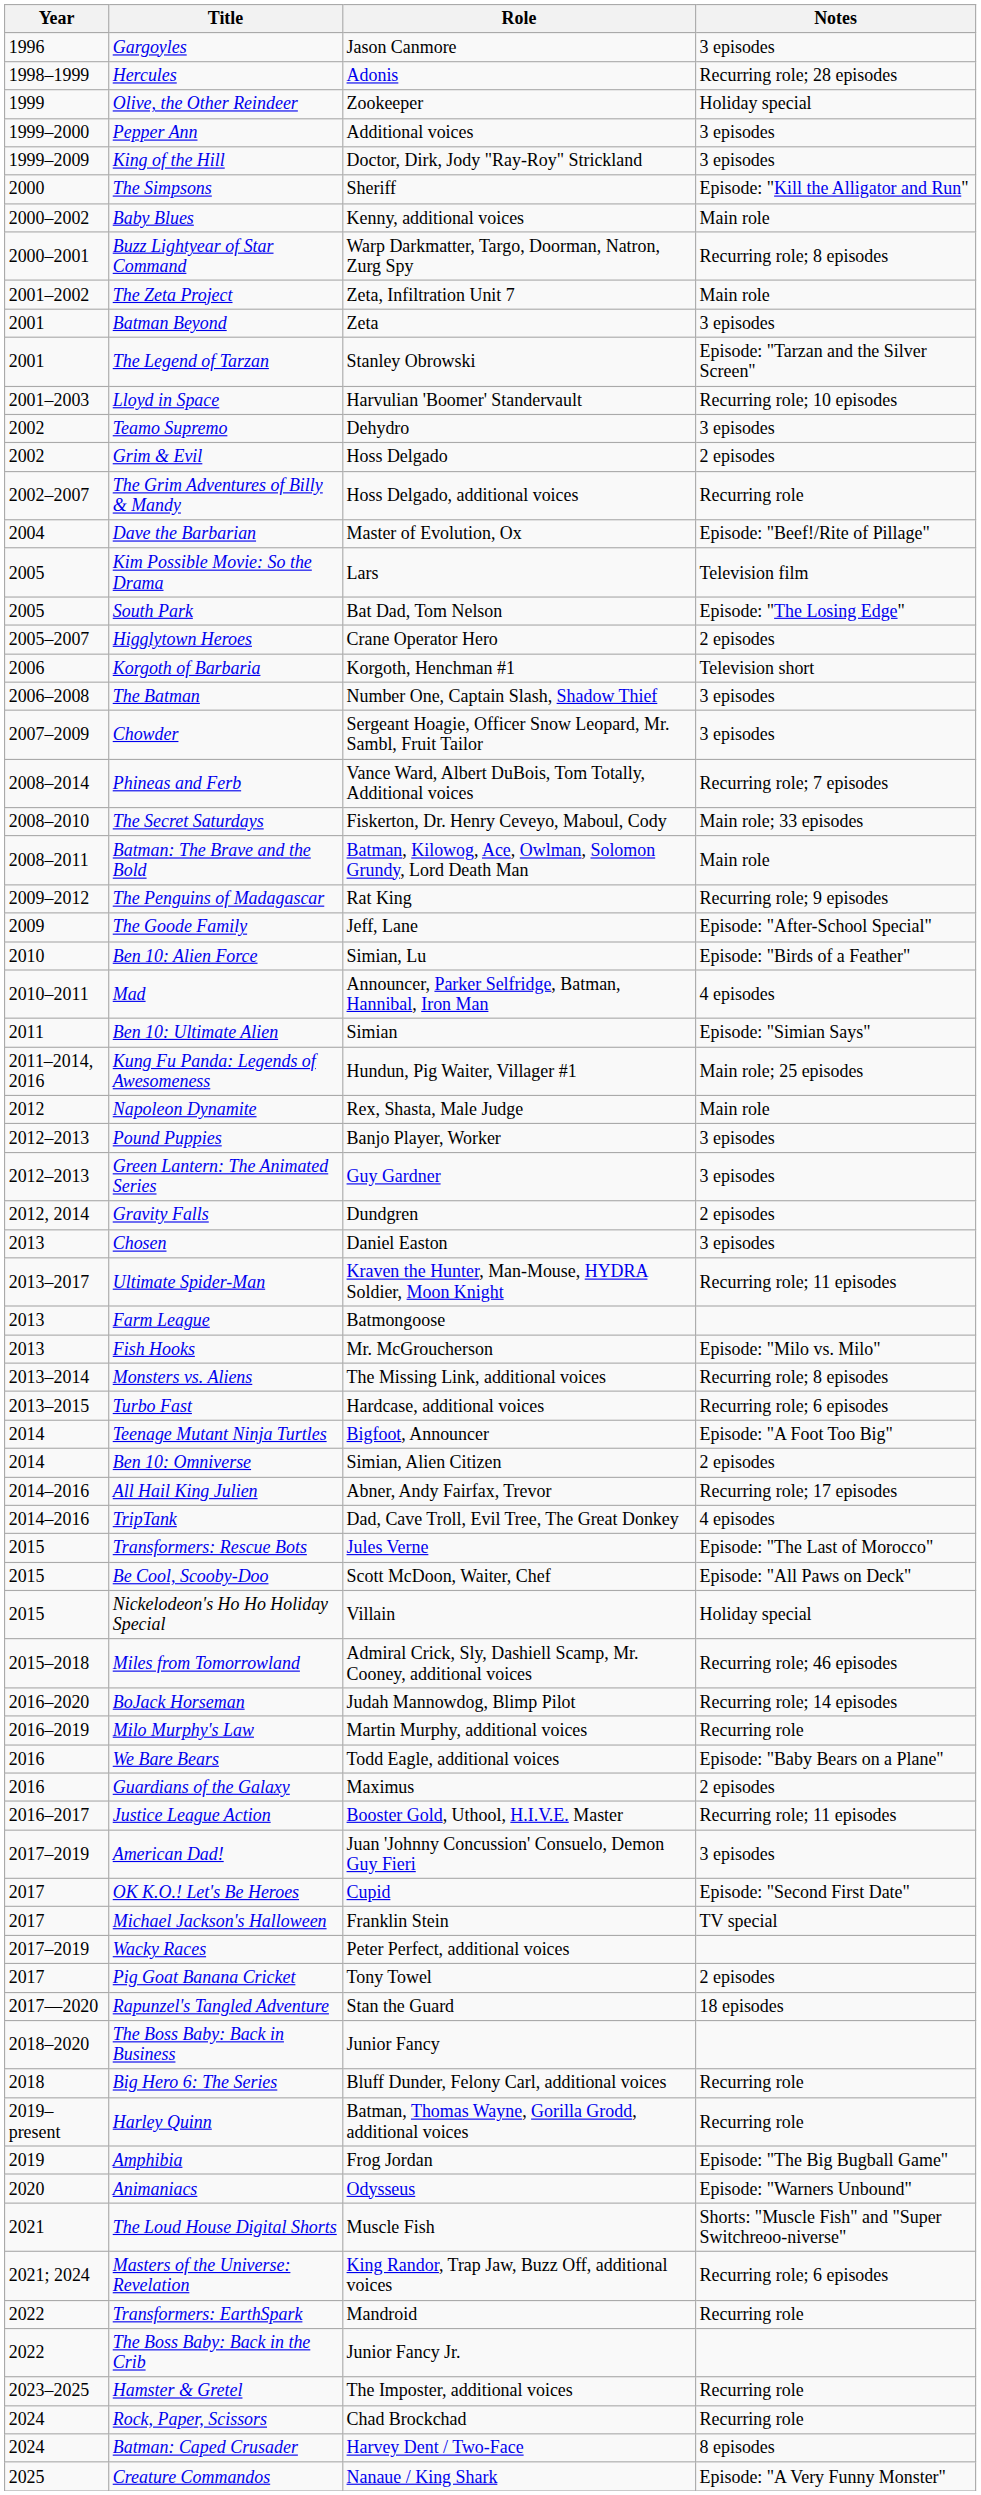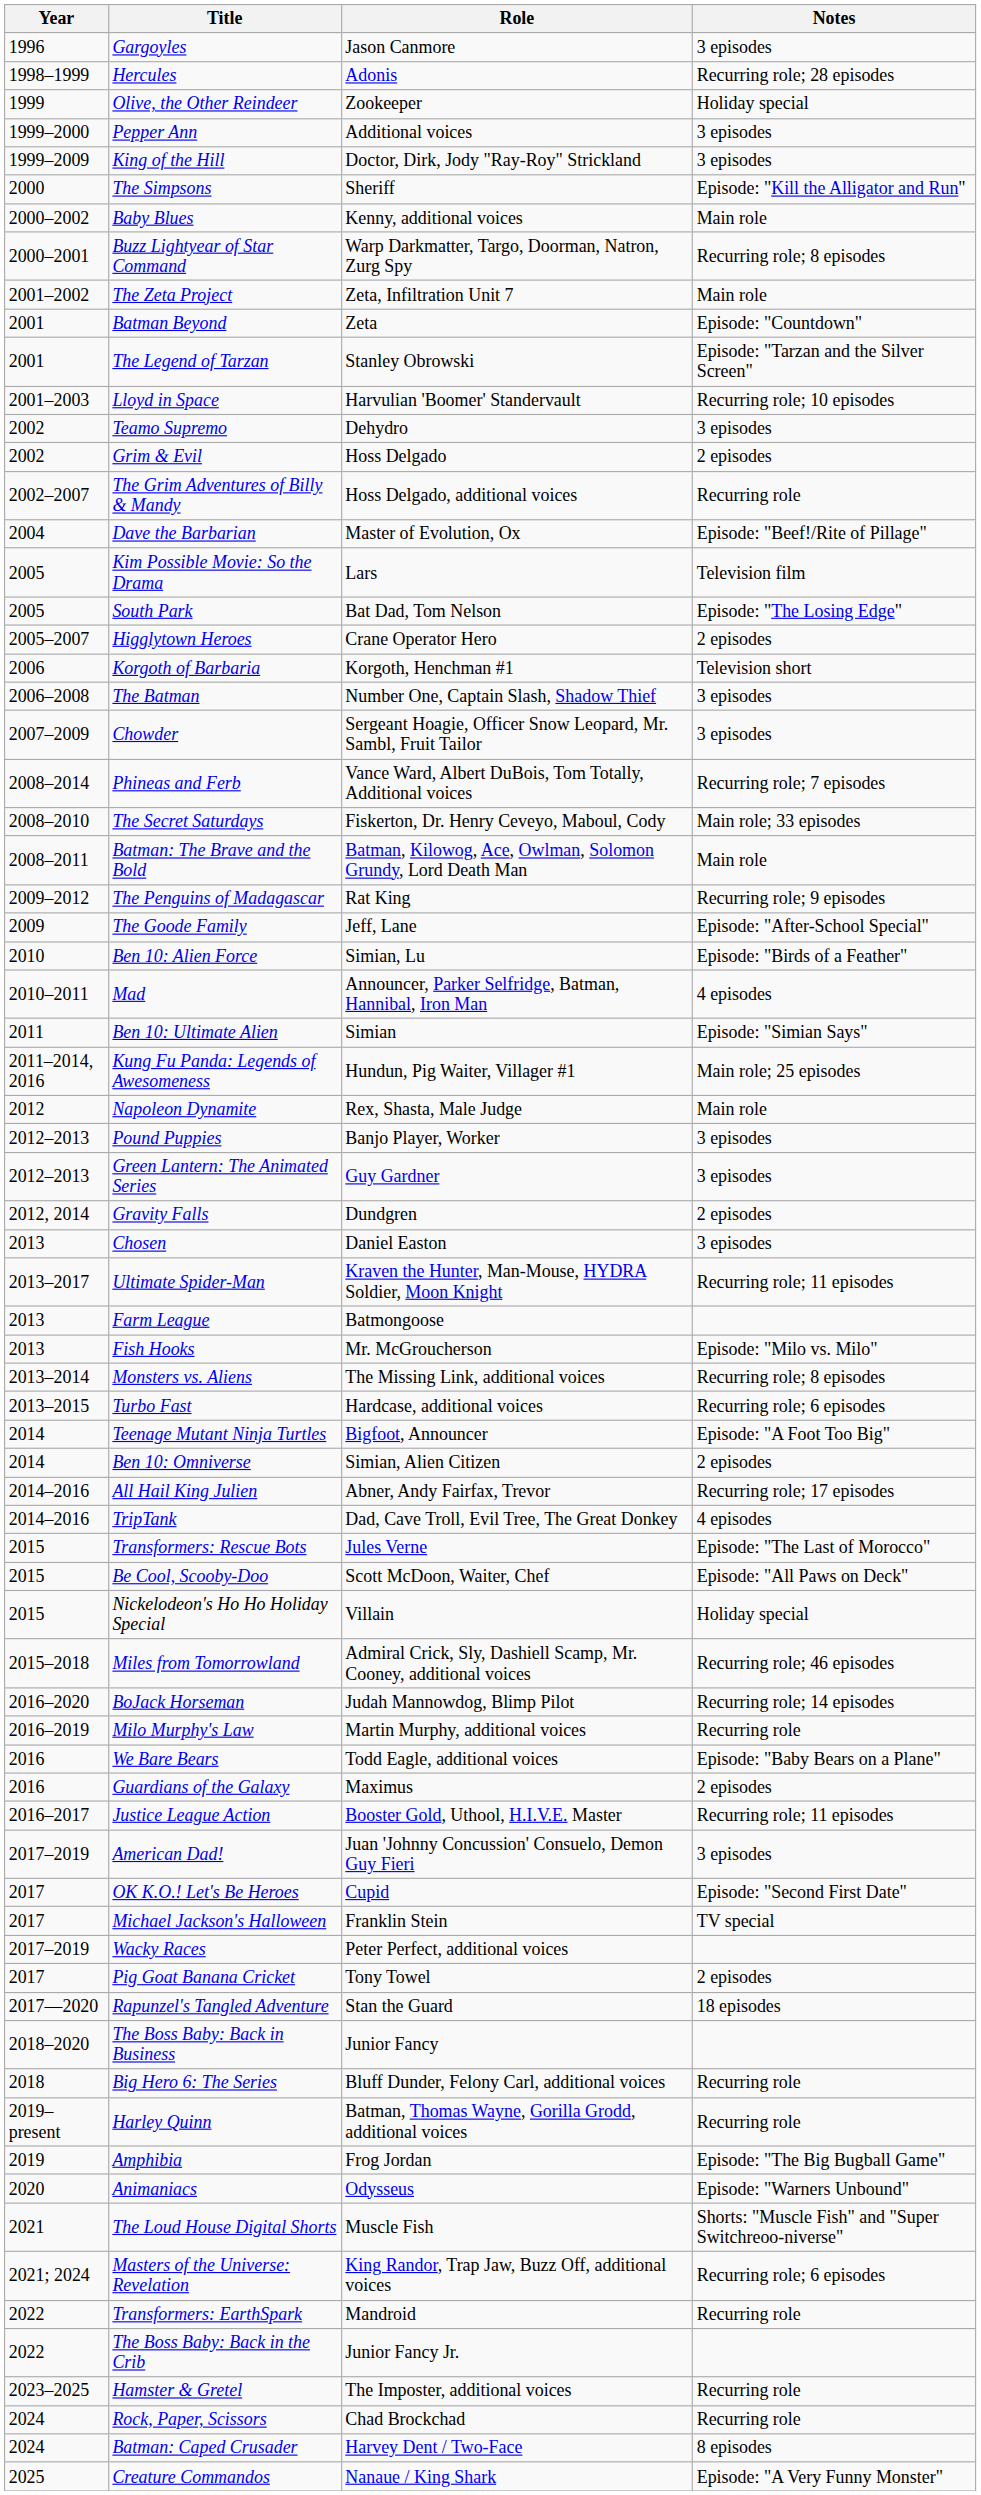Batman Beyond | Notes: 3 episodes -> Episode: "Countdown"
